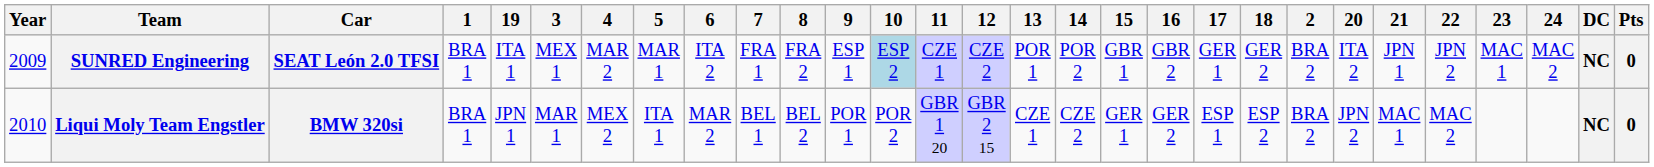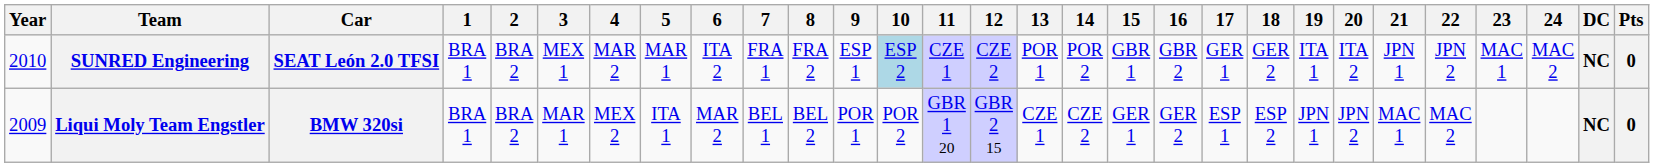columns swapped: 2 <-> 19
SUNRED Engineering | Year: 2009 -> 2010
Liqui Moly Team Engstler | Year: 2010 -> 2009
